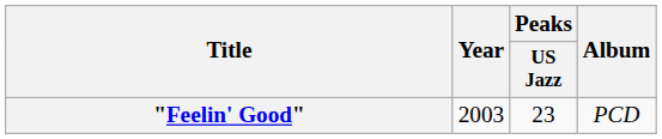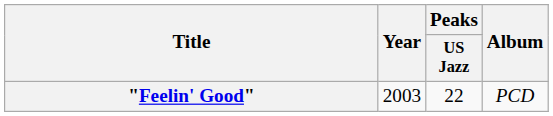"Feelin' Good" | Peaks / US Jazz: 23 -> 22
